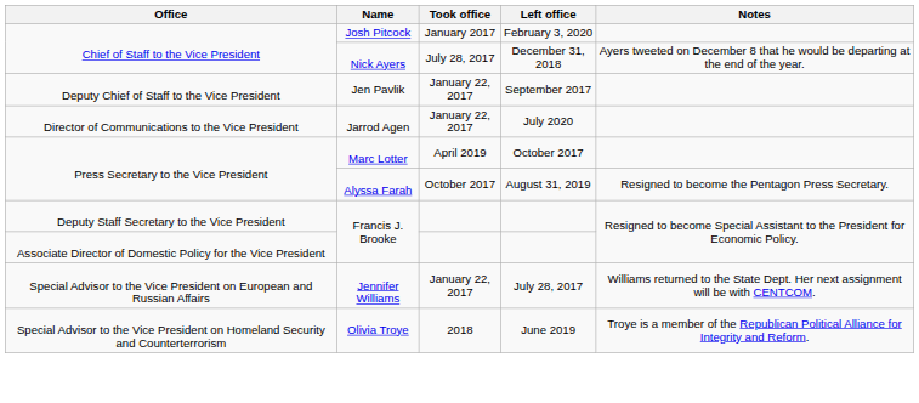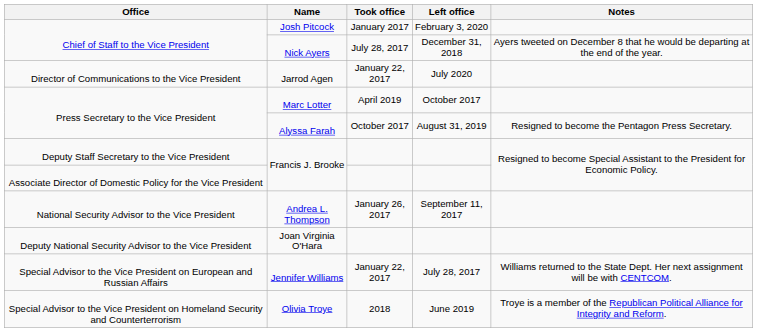- row: Deputy Chief of Staff to the Vice President | Jen Pavlik | January 22, 2017 | September 2017
+ row: National Security Advisor to the Vice President | Andrea L. Thompson | January 26, 2017 | September 11, 2017
+ row: Deputy National Security Advisor to the Vice President | Joan Virginia O'Hara
